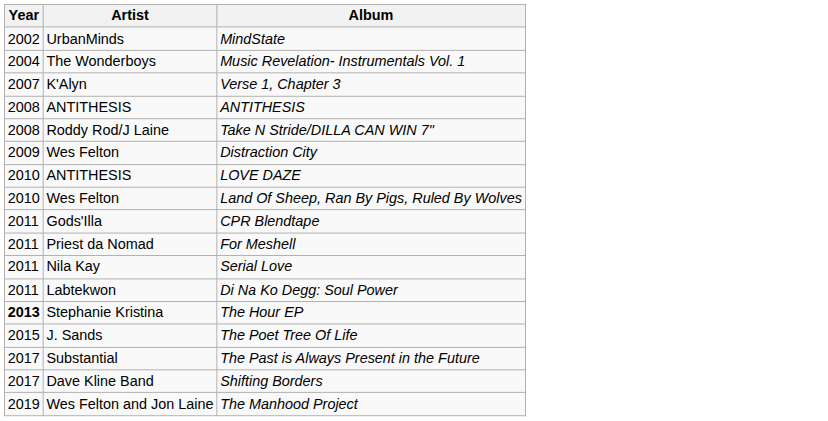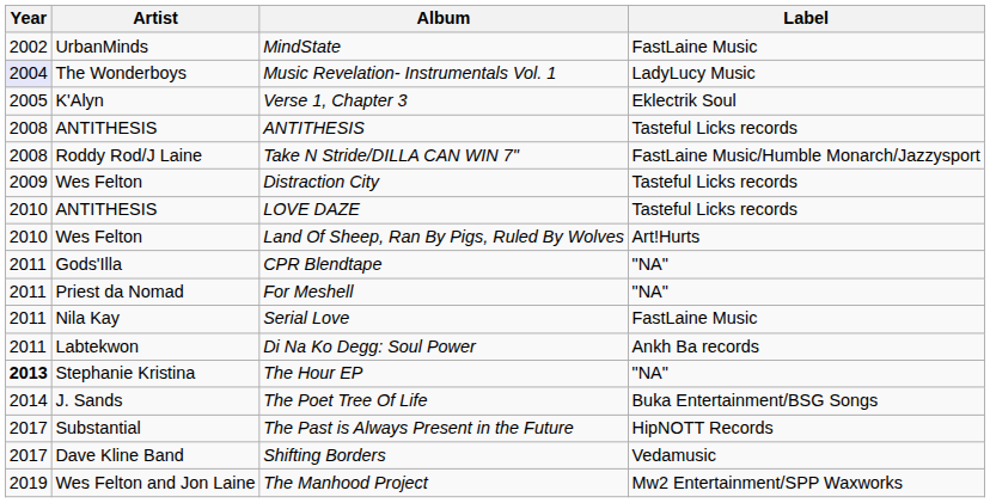+ column: Label | FastLaine Music | LadyLucy Music | Eklectrik Soul | Tasteful Licks records | FastLaine Music/Humble Monarch/Jazzysport | Tasteful Licks records | Tasteful Licks records | Art!Hurts | "NA" | "NA" | FastLaine Music | Ankh Ba records | "NA" | Buka Entertainment/BSG Songs | HipNOTT Records | Vedamusic | Mw2 Entertainment/SPP Waxworks
Music Revelation- Instrumentals Vol. 1 | Year: no background -> lavender background
Verse 1, Chapter 3 | Year: 2007 -> 2005
The Poet Tree Of Life | Year: 2015 -> 2014
